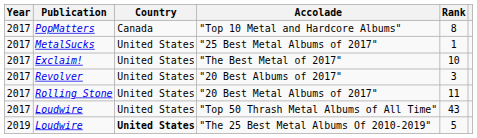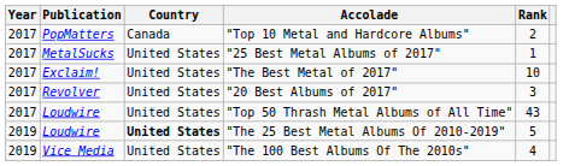"Top 10 Metal and Hardcore Albums" | Rank: 8 -> 2
- row: 2017 | Rolling Stone | United States | "20 Best Metal Albums of 2017" | 11
+ row: 2019 | Vice Media | United States | "The 100 Best Albums Of The 2010s" | 4
